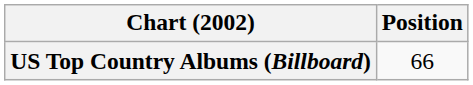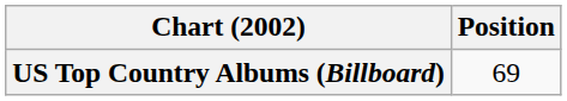US Top Country Albums (Billboard) | Position: 66 -> 69
